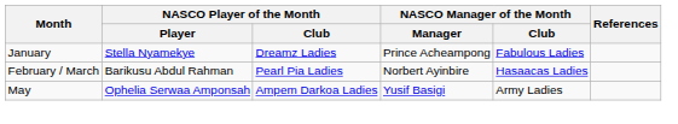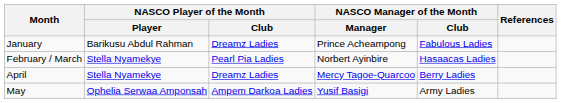January | NASCO Player of the Month / Player: Stella Nyamekye -> Barikusu Abdul Rahman
February / March | NASCO Player of the Month / Player: Barikusu Abdul Rahman -> Stella Nyamekye
+ row: April | Stella Nyamekye | Dreamz Ladies | Mercy Tagoe-Quarcoo | Berry Ladies
